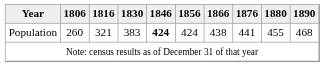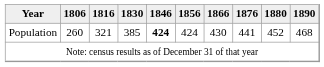Population | 1830: 383 -> 385
Population | 1866: 438 -> 430
Population | 1880: 455 -> 452
